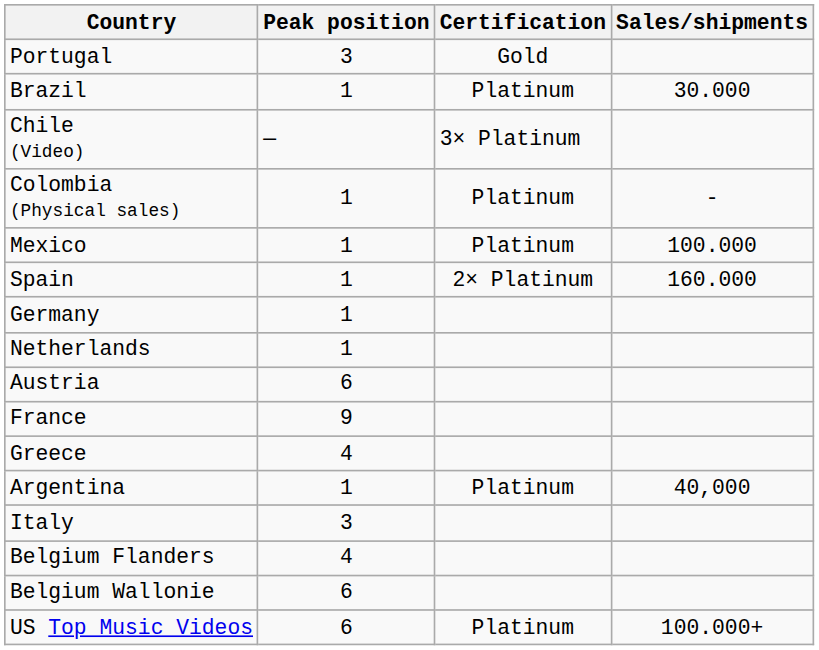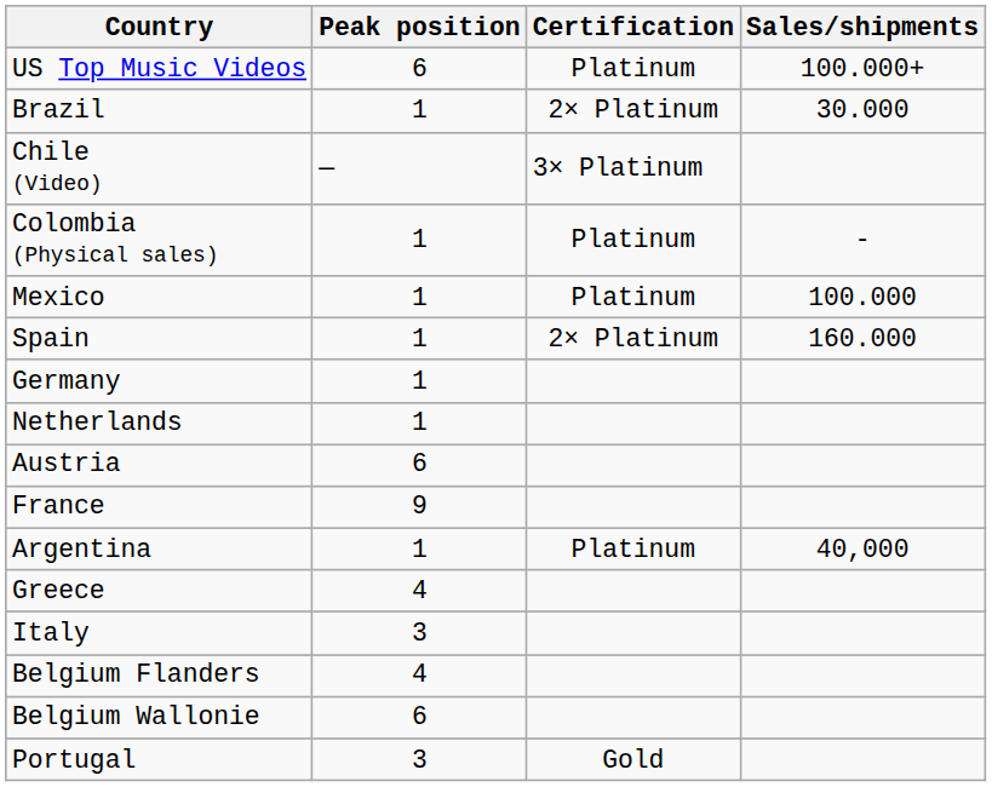rows swapped: US Top Music Videos <-> Portugal
Brazil | Certification: Platinum -> 2× Platinum
rows swapped: Argentina <-> Greece
